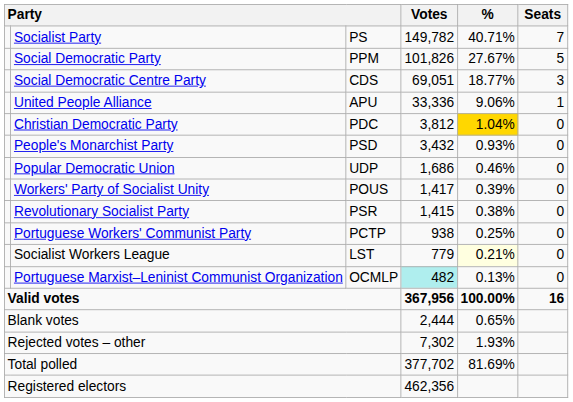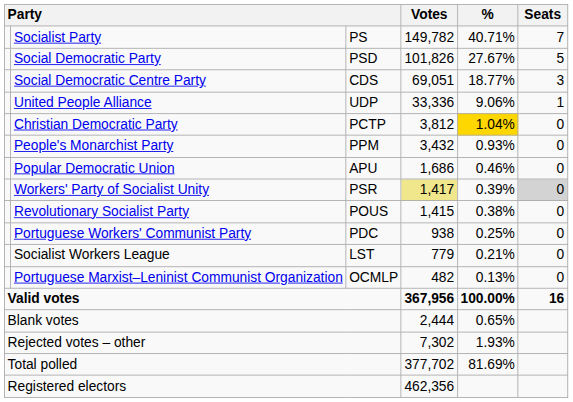Social Democratic Party | column 3: PPM -> PSD
United People Alliance | column 3: APU -> UDP
Christian Democratic Party | column 3: PDC -> PCTP
People's Monarchist Party | column 3: PSD -> PPM
Popular Democratic Union | column 3: UDP -> APU
Workers' Party of Socialist Unity | column 3: POUS -> PSR
Workers' Party of Socialist Unity | Votes: no background -> khaki background
Workers' Party of Socialist Unity | Seats: no background -> lightgrey background
Revolutionary Socialist Party | column 3: PSR -> POUS
Portuguese Workers' Communist Party | column 3: PCTP -> PDC
Socialist Workers League | %: lightyellow background -> no background
Portuguese Marxist–Leninist Communist Organization | Votes: paleturquoise background -> no background
